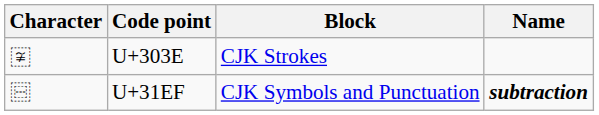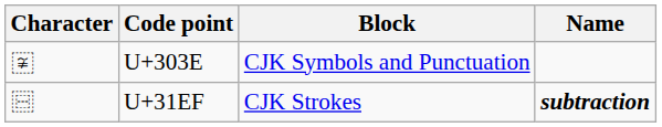U+303E | Block: CJK Strokes -> CJK Symbols and Punctuation
U+31EF | Block: CJK Symbols and Punctuation -> CJK Strokes
